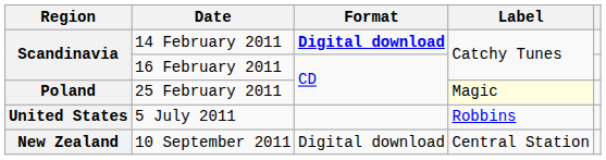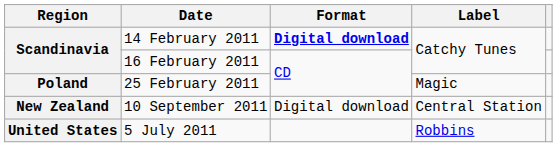25 February 2011 | Label: lightyellow background -> no background
rows swapped: 5 July 2011 <-> 10 September 2011
